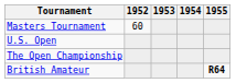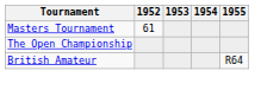Masters Tournament | 1952: 60 -> 61
- row: U.S. Open
British Amateur | 1955: bold -> normal
